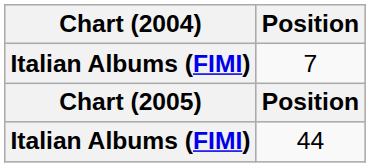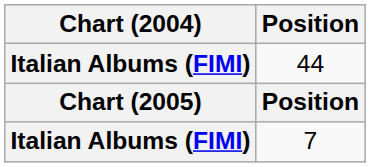rows swapped: 7 <-> 44
